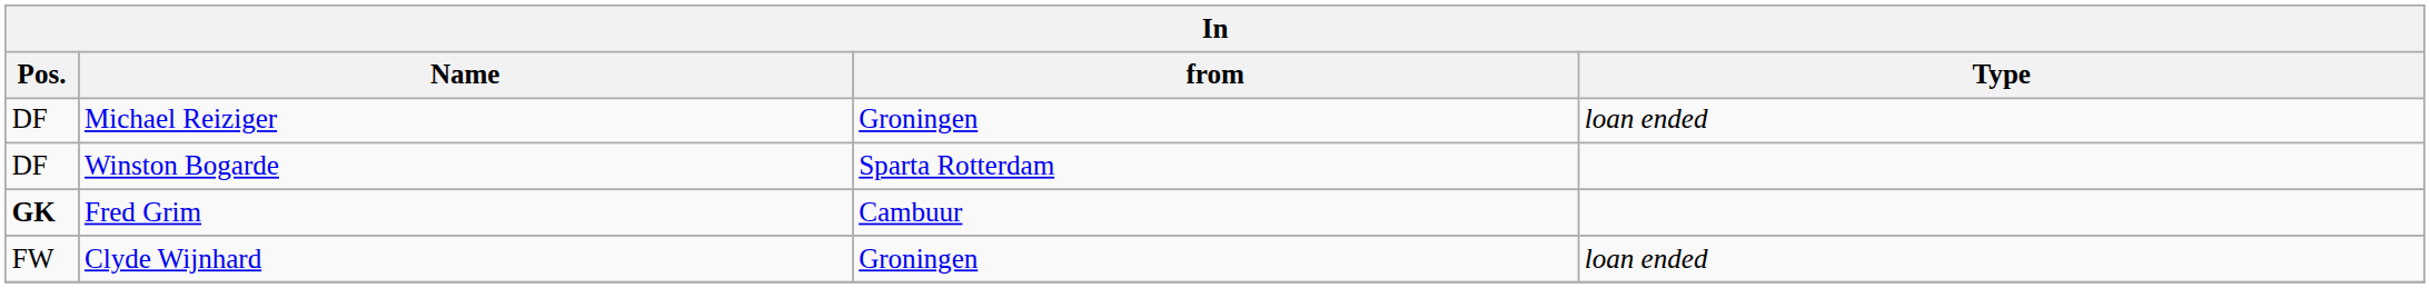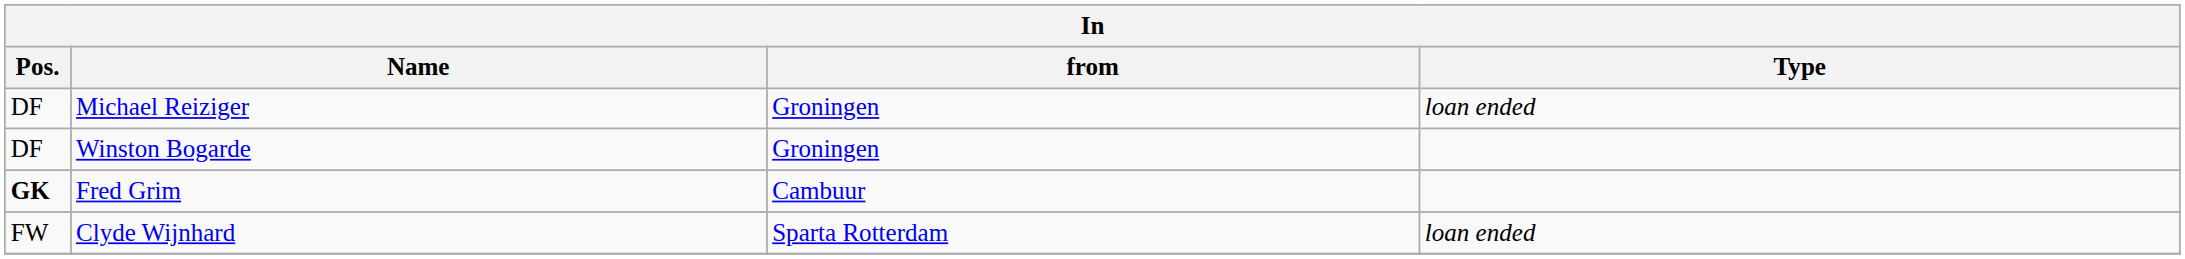Winston Bogarde | from: Sparta Rotterdam -> Groningen
Clyde Wijnhard | from: Groningen -> Sparta Rotterdam
